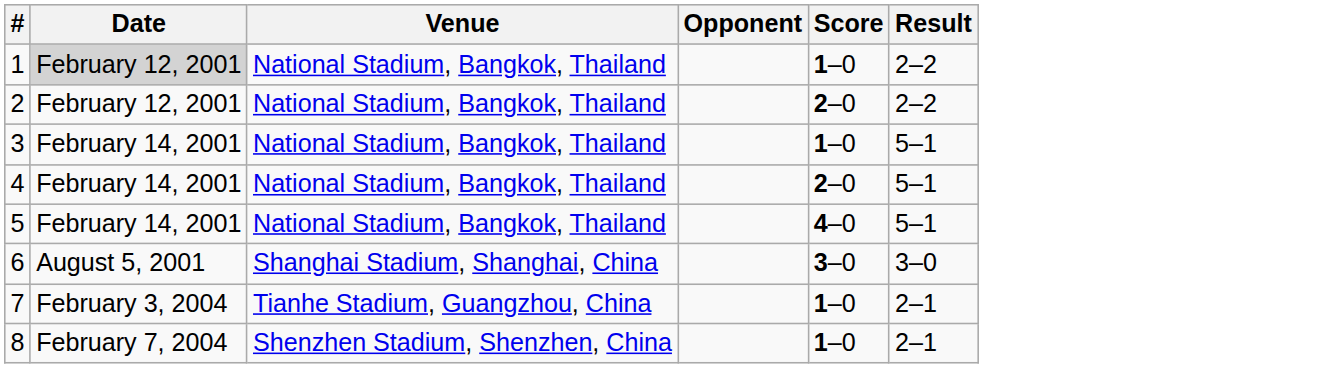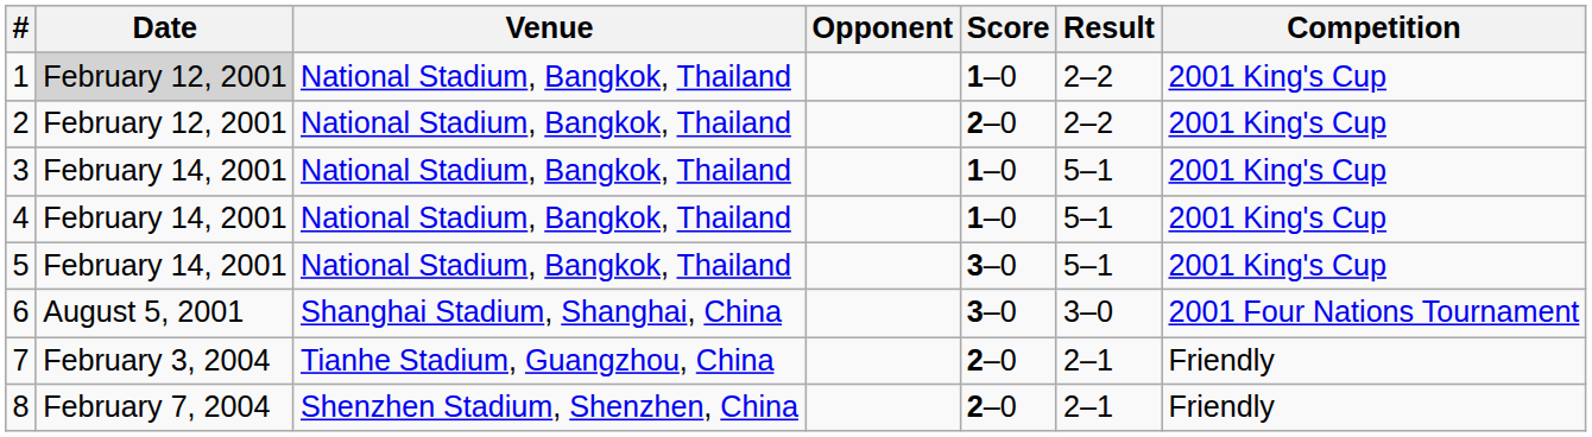+ column: Competition | 2001 King's Cup | 2001 King's Cup | 2001 King's Cup | 2001 King's Cup | 2001 King's Cup | 2001 Four Nations Tournament | Friendly | Friendly
4 | Score: 2–0 -> 1–0
5 | Score: 4–0 -> 3–0
7 | Score: 1–0 -> 2–0
8 | Score: 1–0 -> 2–0
